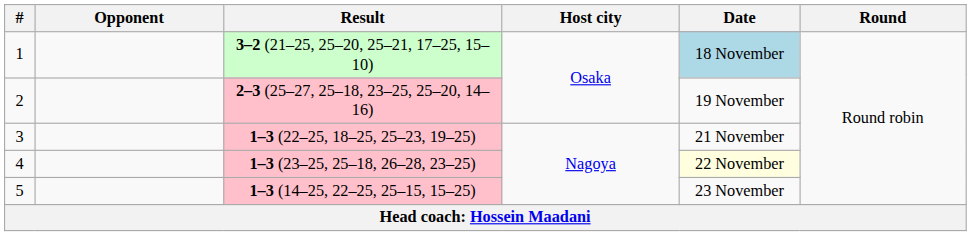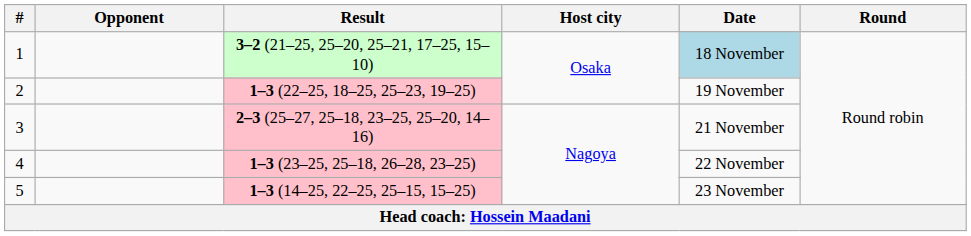2 | Result: 2–3 (25–27, 25–18, 23–25, 25–20, 14–16) -> 1–3 (22–25, 18–25, 25–23, 19–25)
3 | Result: 1–3 (22–25, 18–25, 25–23, 19–25) -> 2–3 (25–27, 25–18, 23–25, 25–20, 14–16)
4 | Date: lightyellow background -> no background
